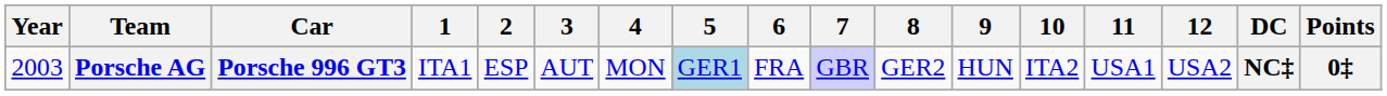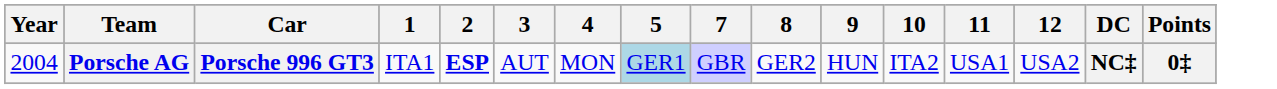- column: 6 | FRA
Porsche AG | Year: 2003 -> 2004
Porsche AG | 2: normal -> bold
